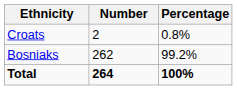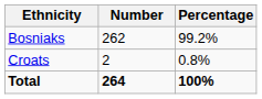rows swapped: Bosniaks <-> Croats
